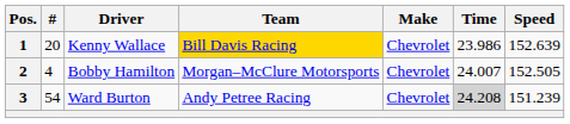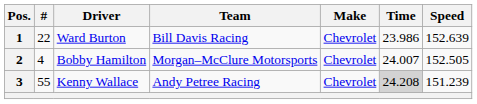1 | #: 20 -> 22
1 | Driver: Kenny Wallace -> Ward Burton
1 | Team: gold background -> no background
3 | #: 54 -> 55
3 | Driver: Ward Burton -> Kenny Wallace
